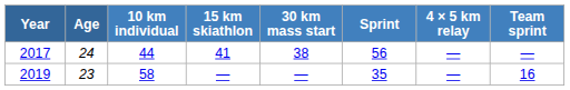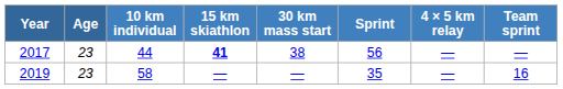2017 | Age: 24 -> 23
2017 | 15 km skiathlon: normal -> bold
